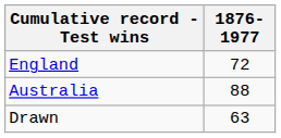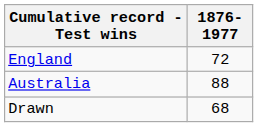Drawn | 1876-1977: 63 -> 68
